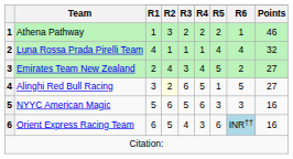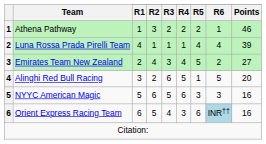Luna Rossa Prada Pirelli Team | Points: 32 -> 39
Alinghi Red Bull Racing | R2: lightyellow background -> no background
Alinghi Red Bull Racing | Points: 27 -> 20
